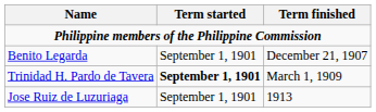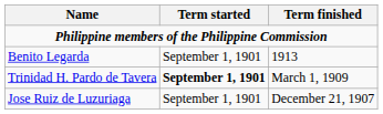Benito Legarda | Term finished: December 21, 1907 -> 1913
Jose Ruiz de Luzuriaga | Term finished: 1913 -> December 21, 1907
